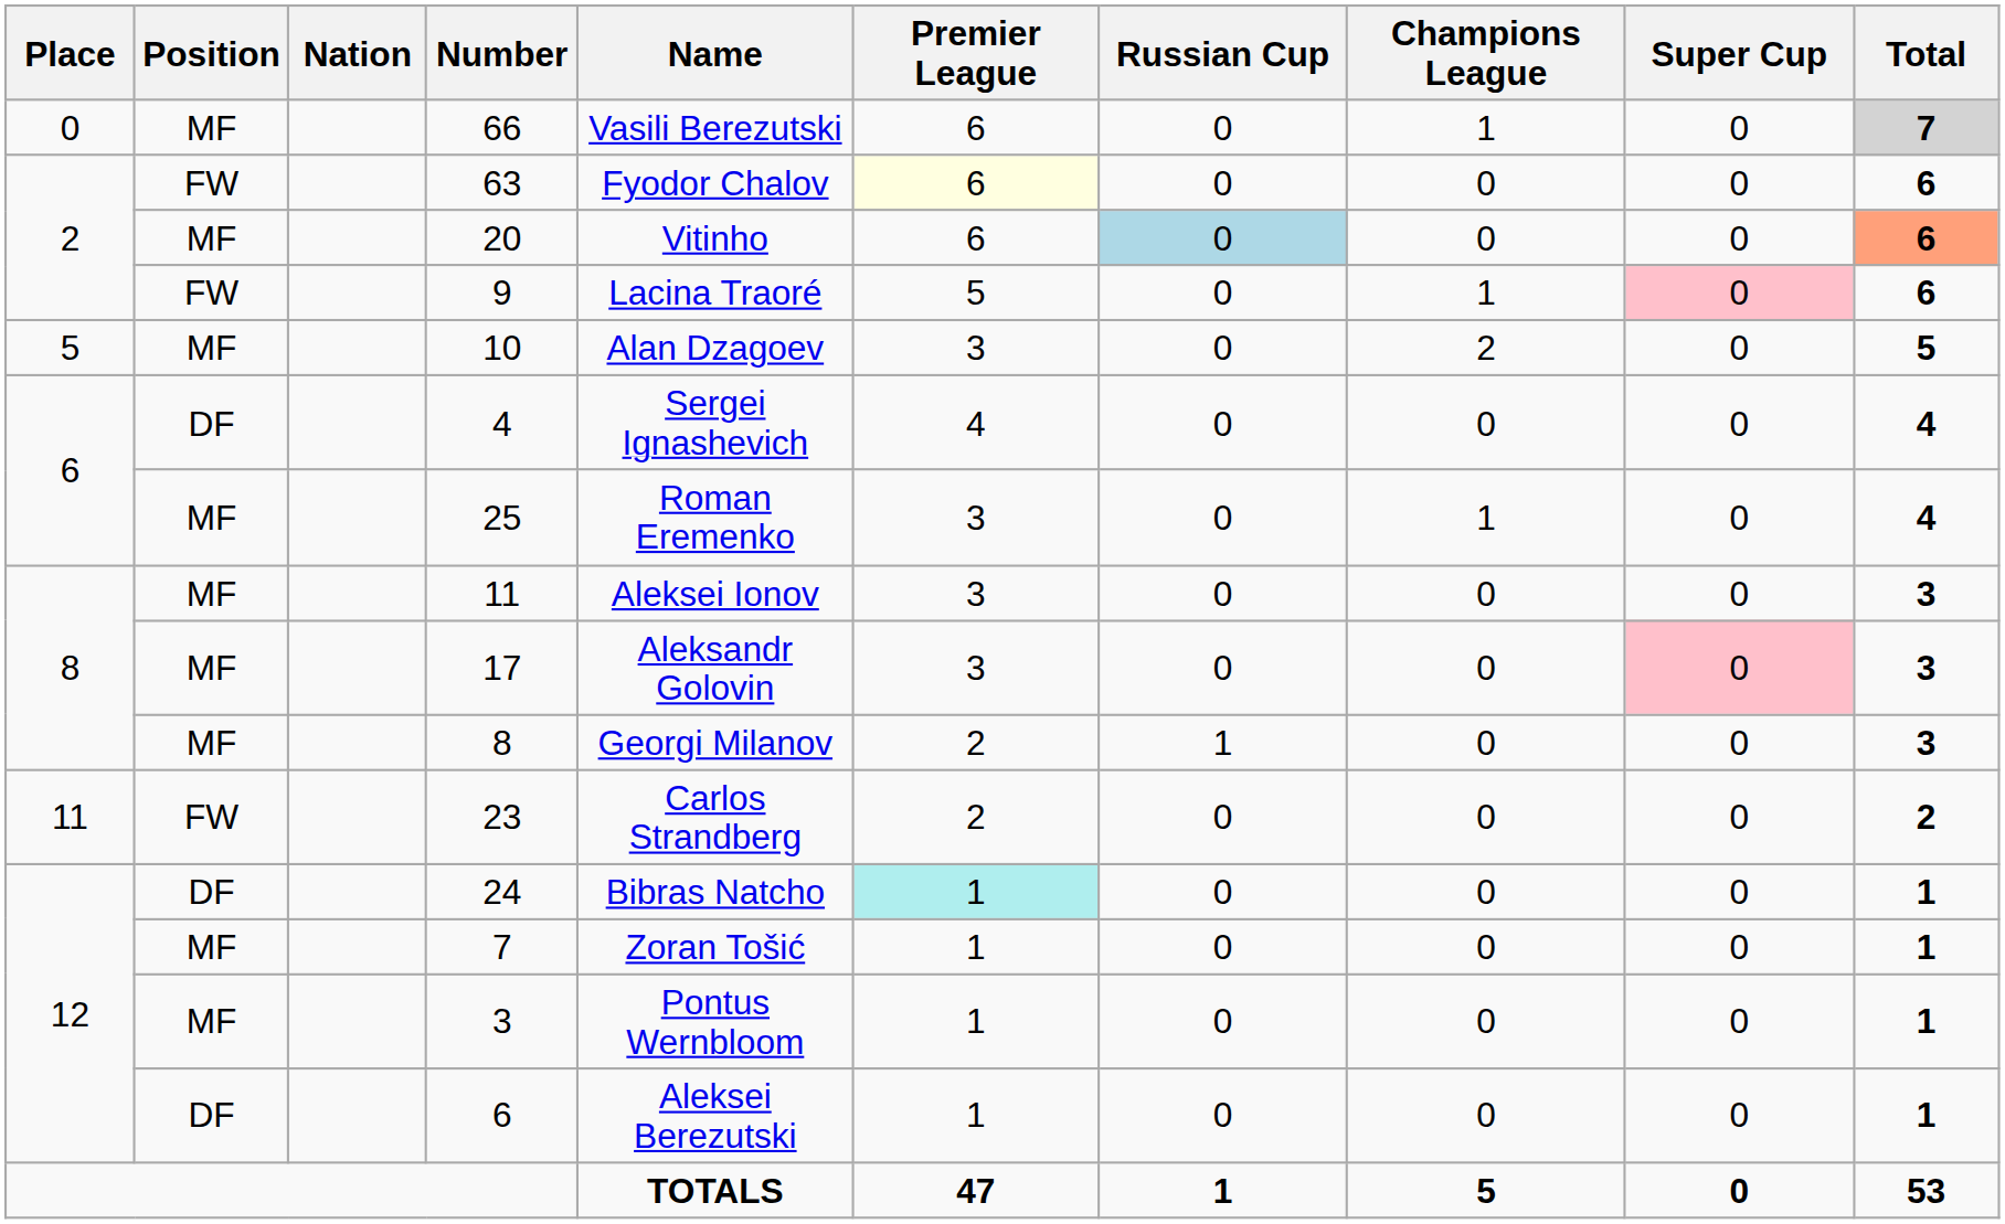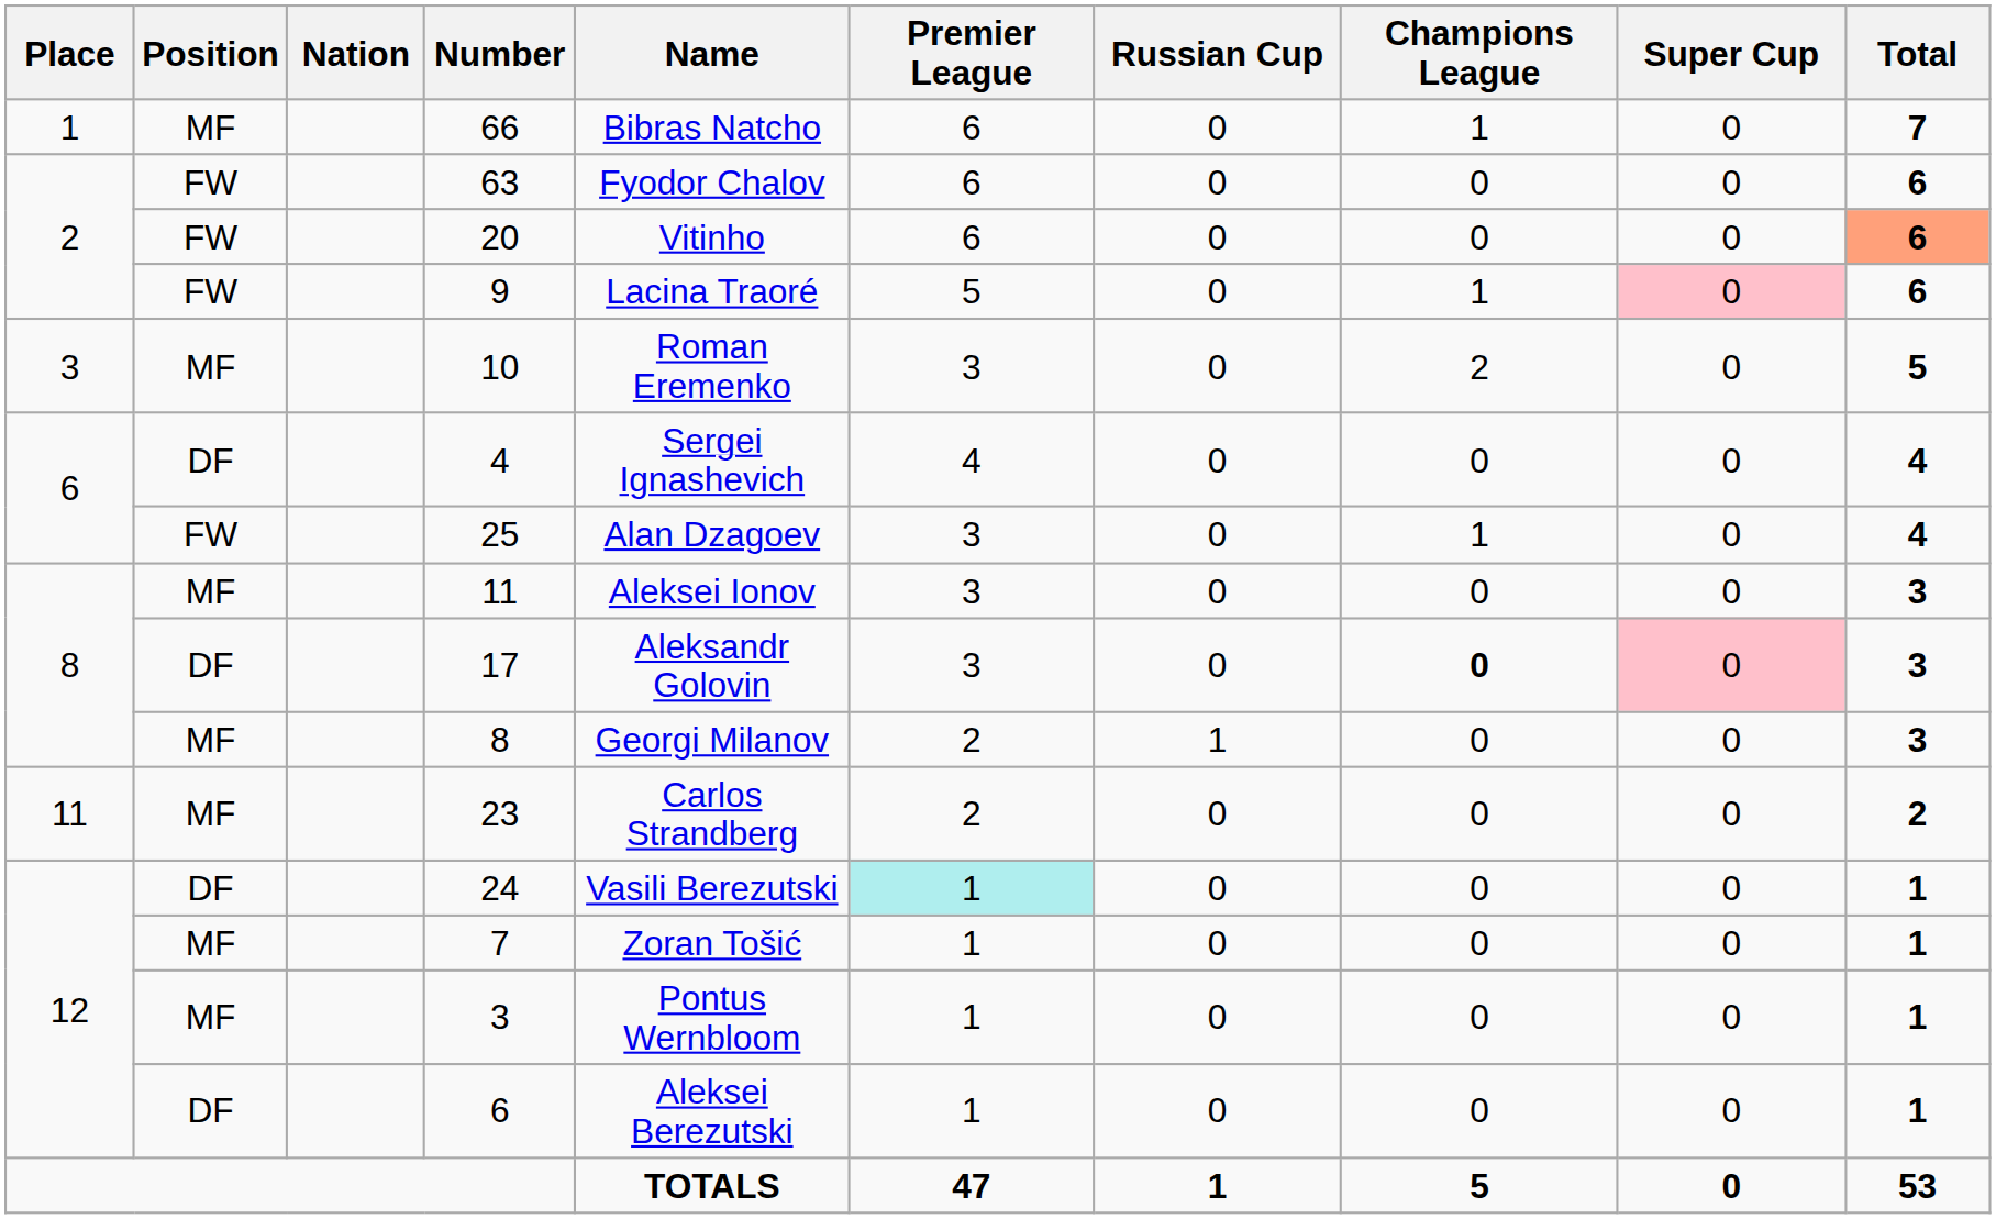66 | Place: 0 -> 1
66 | Name: Vasili Berezutski -> Bibras Natcho
66 | Total: lightgrey background -> no background
63 | Premier League: lightyellow background -> no background
20 | Position: MF -> FW
20 | Russian Cup: lightblue background -> no background
10 | Place: 5 -> 3
10 | Name: Alan Dzagoev -> Roman Eremenko
25 | Position: MF -> FW
25 | Name: Roman Eremenko -> Alan Dzagoev
17 | Position: MF -> DF
17 | Champions League: normal -> bold
23 | Position: FW -> MF
24 | Name: Bibras Natcho -> Vasili Berezutski
